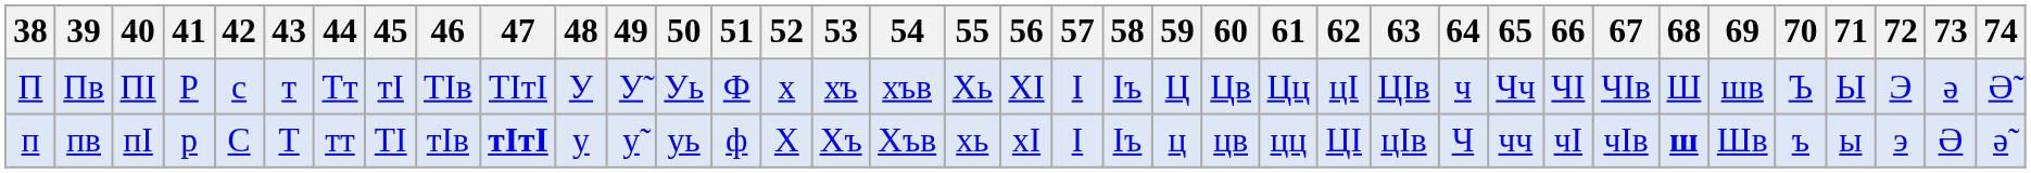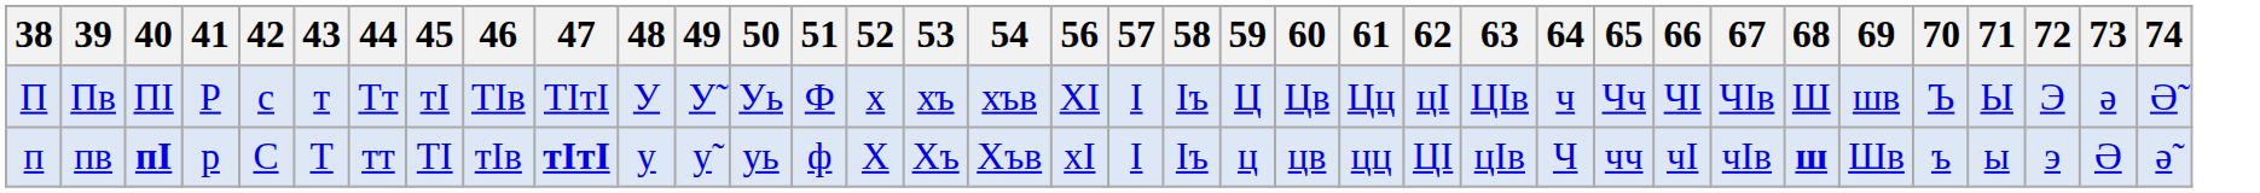- column: 55 | Хь | хь
пв | 40: normal -> bold
